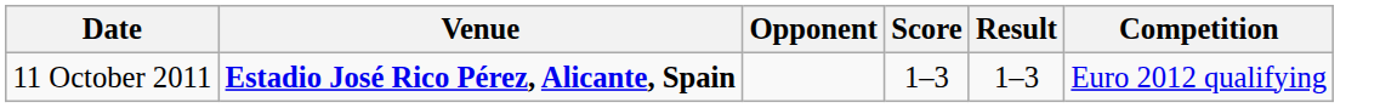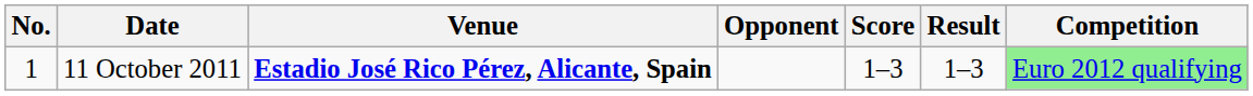+ column: No. | 1
11 October 2011 | Competition: no background -> lightgreen background
